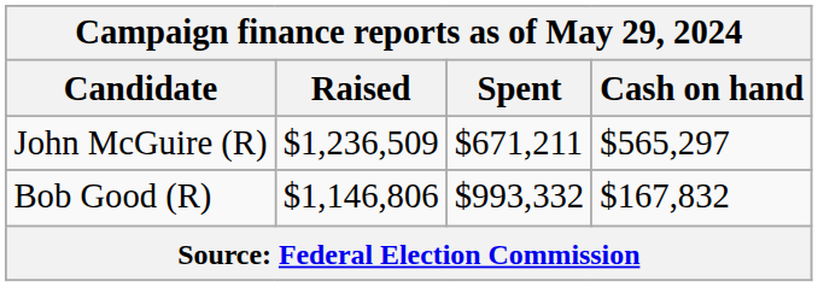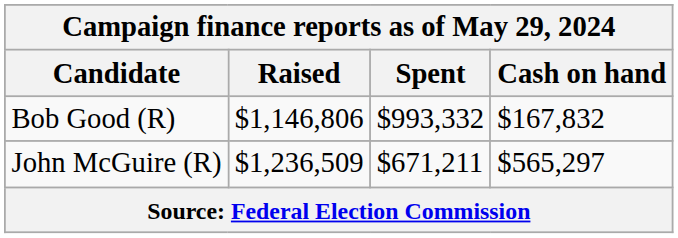rows swapped: Bob Good (R) <-> John McGuire (R)
